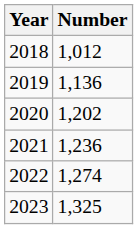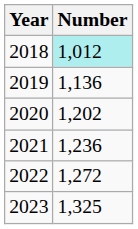2018 | Number: no background -> paleturquoise background
2022 | Number: 1,274 -> 1,272
